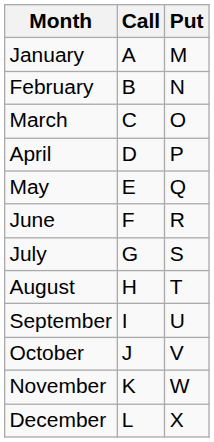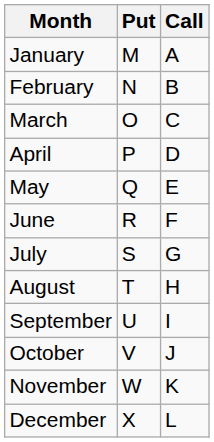columns swapped: Call <-> Put
